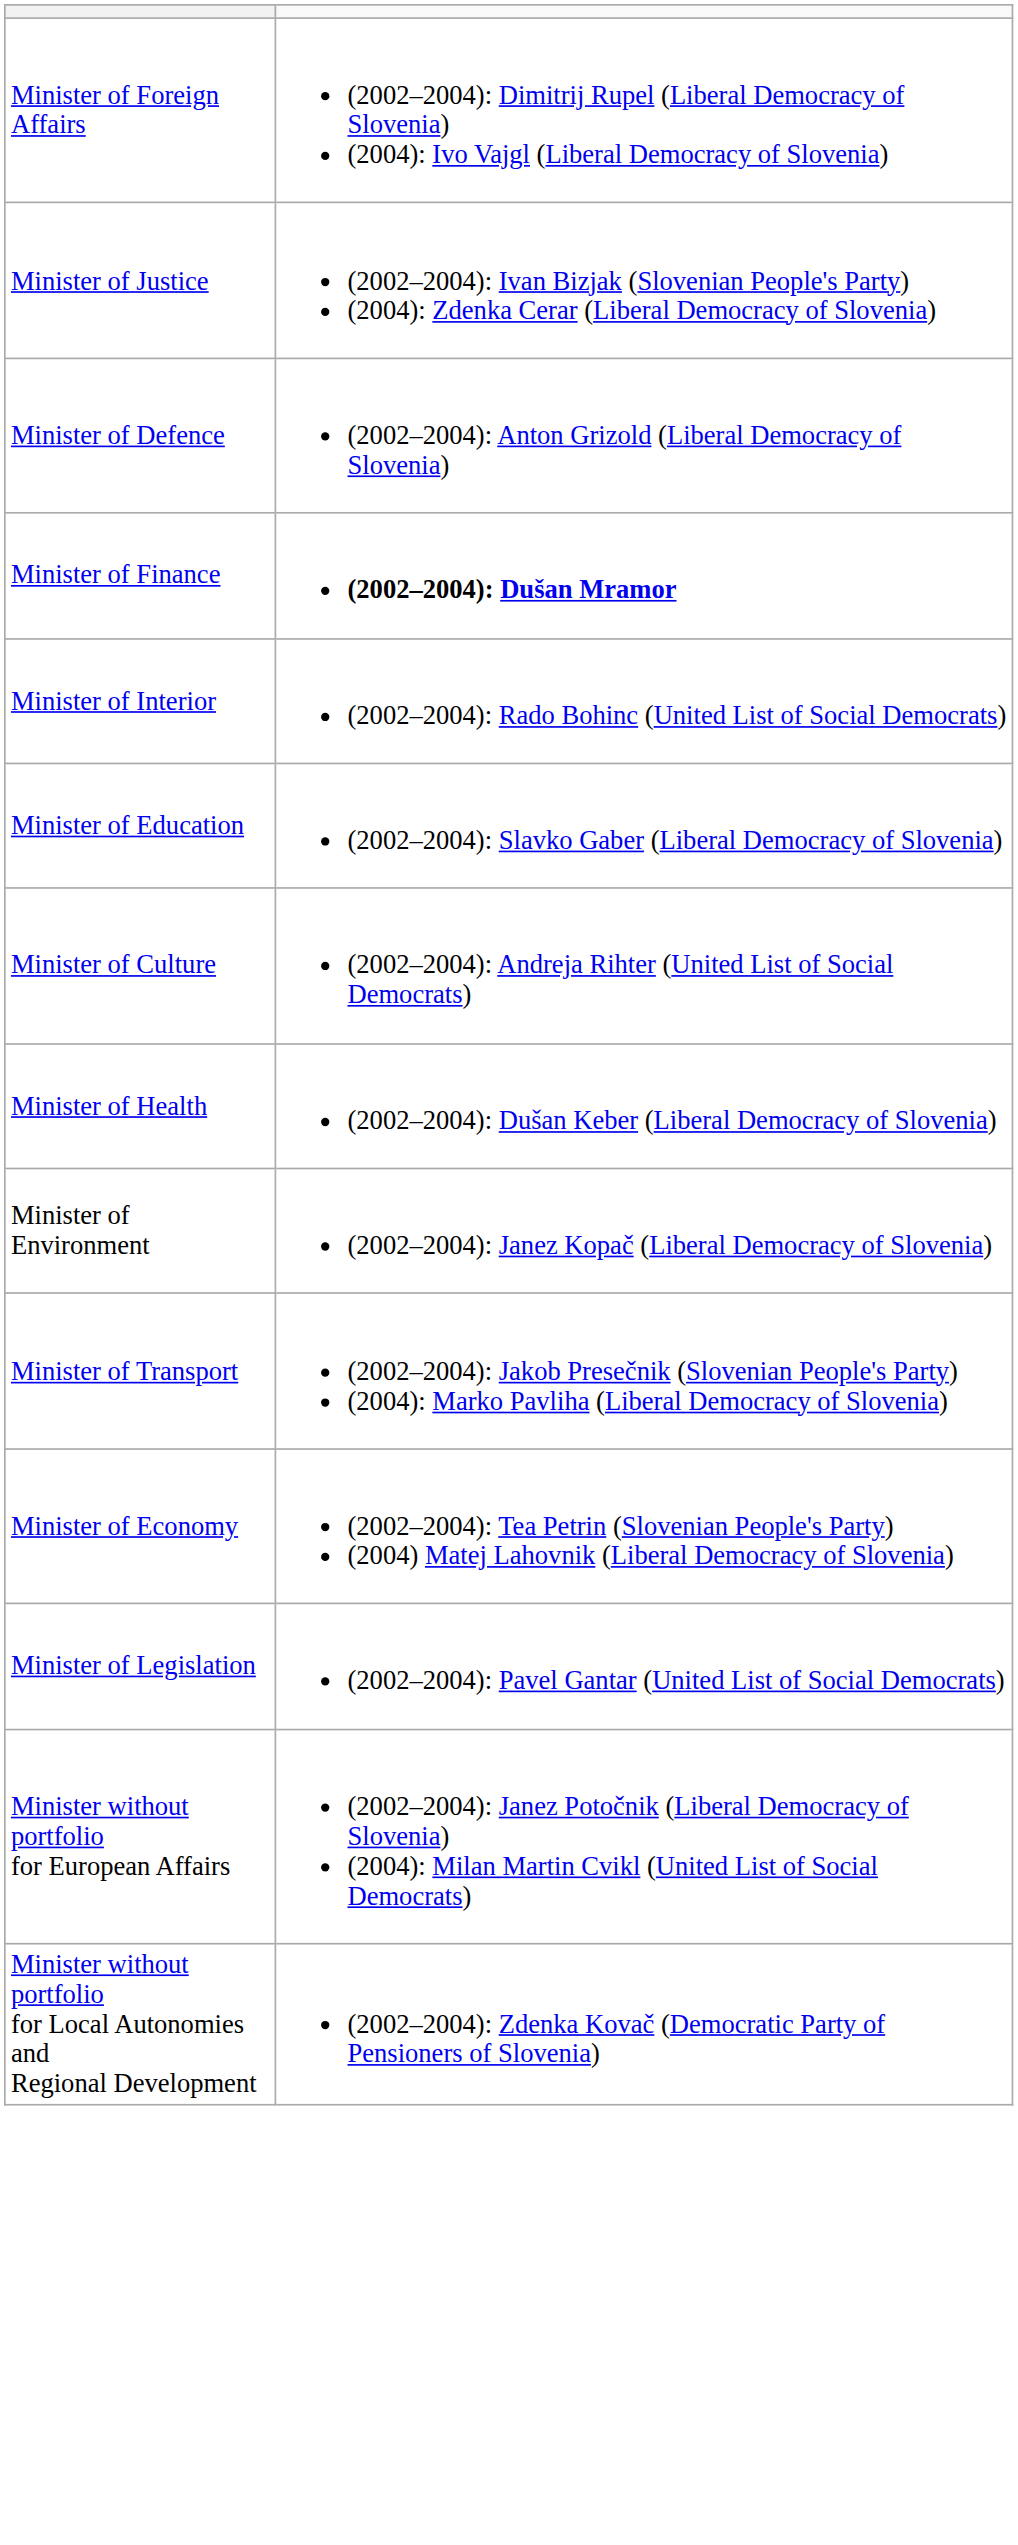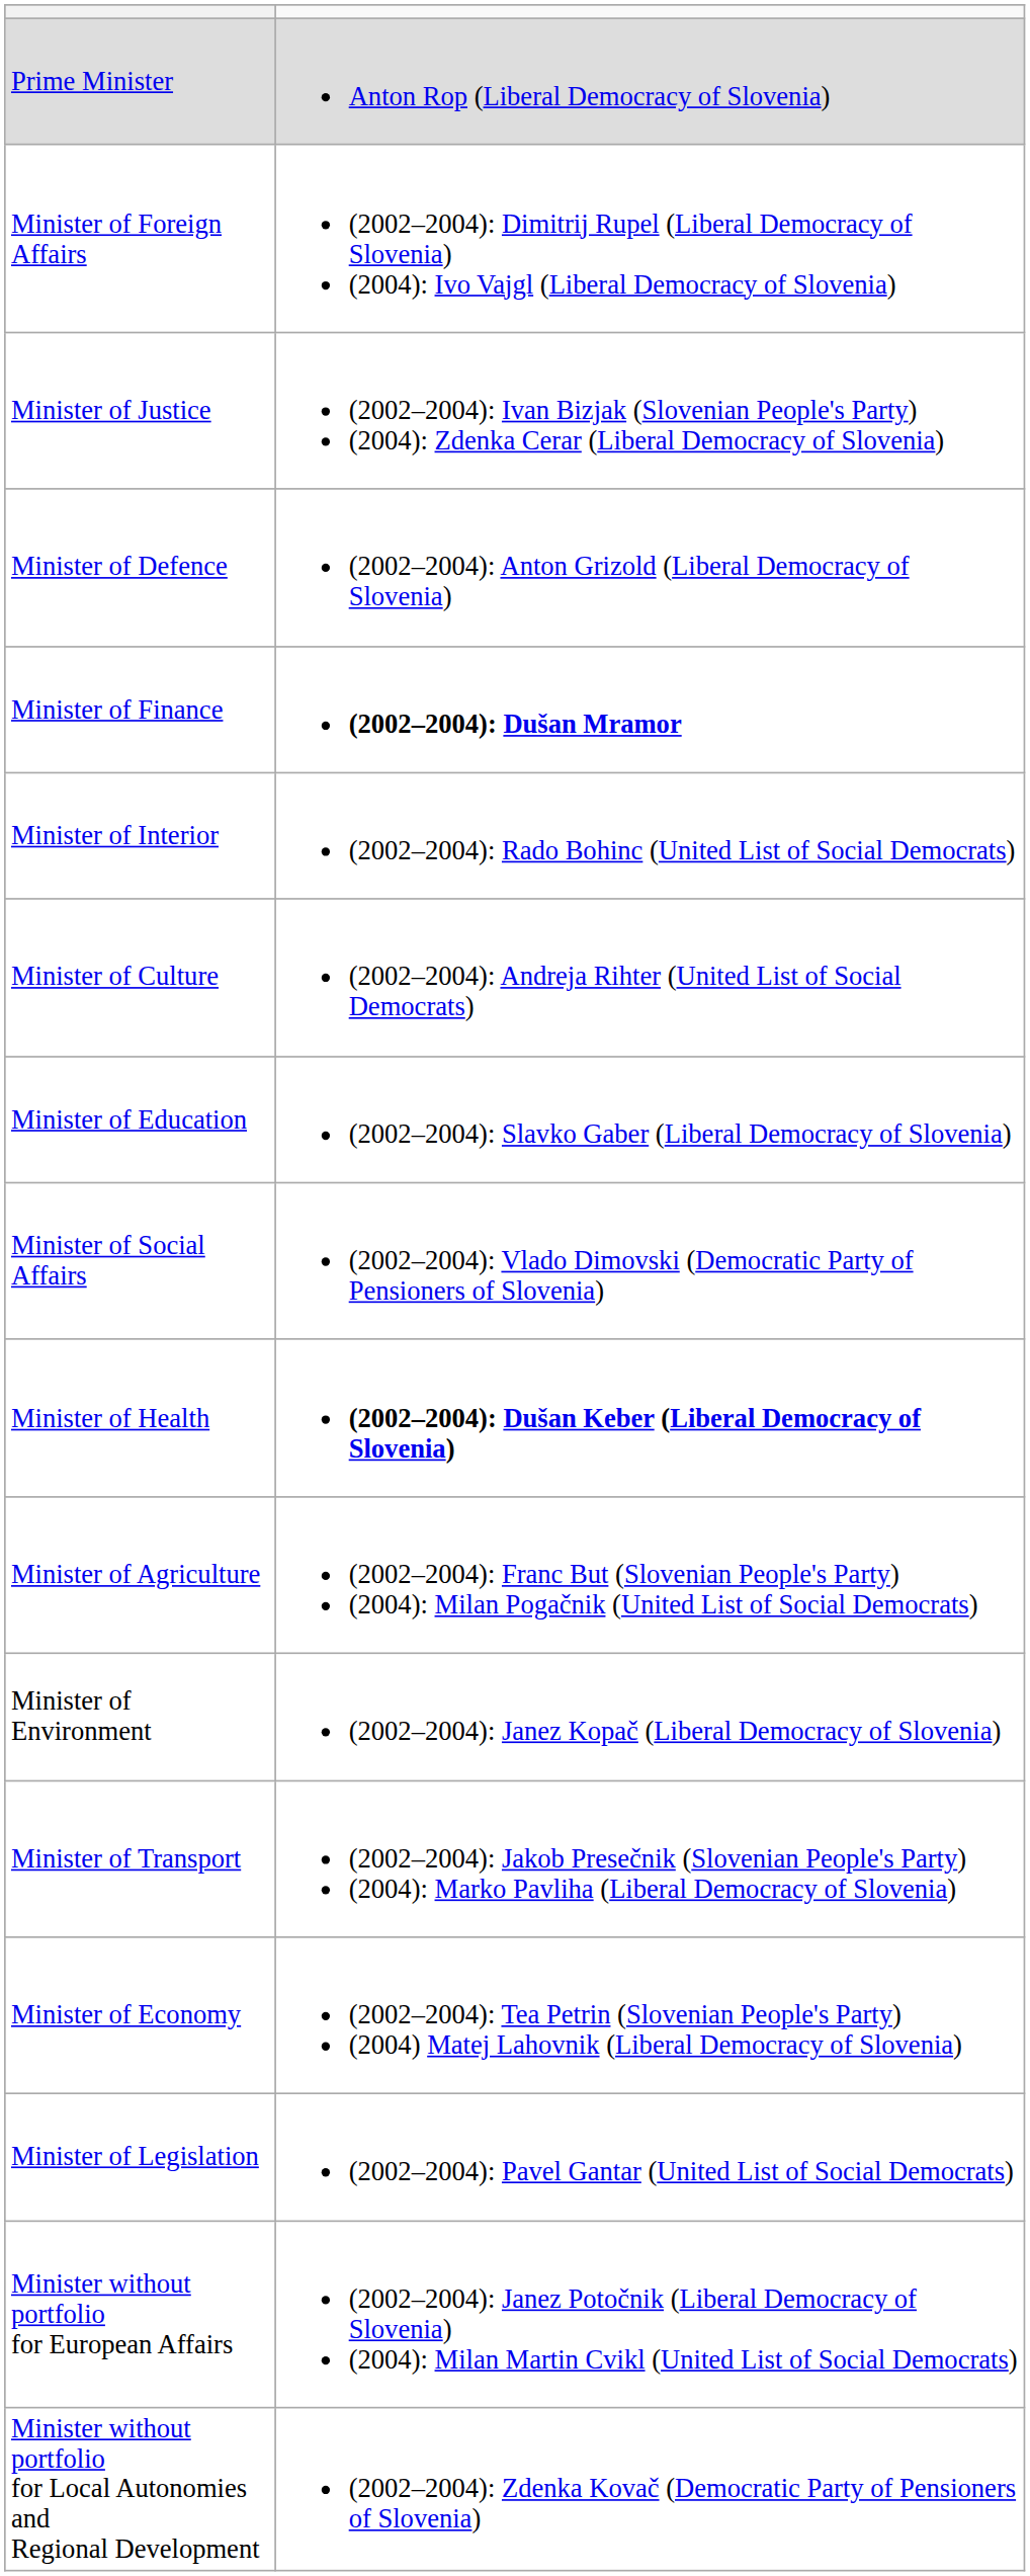+ row: Prime Minister | Anton Rop (Liberal Democracy of Slovenia)
rows swapped: Minister of Education <-> Minister of Culture
+ row: Minister of Social Affairs | (2002–2004): Vlado Dimovski (Democratic Party of Pensioners of Slovenia)
Minister of Health | column 2: normal -> bold
+ row: Minister of Agriculture | (2002–2004): Franc But (Slovenian People's Party) (2004): Milan Pogačnik (United List of Social Democrats)
